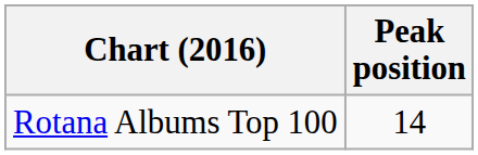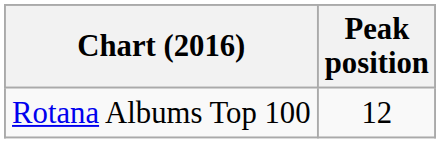Rotana Albums Top 100 | Peak position: 14 -> 12
